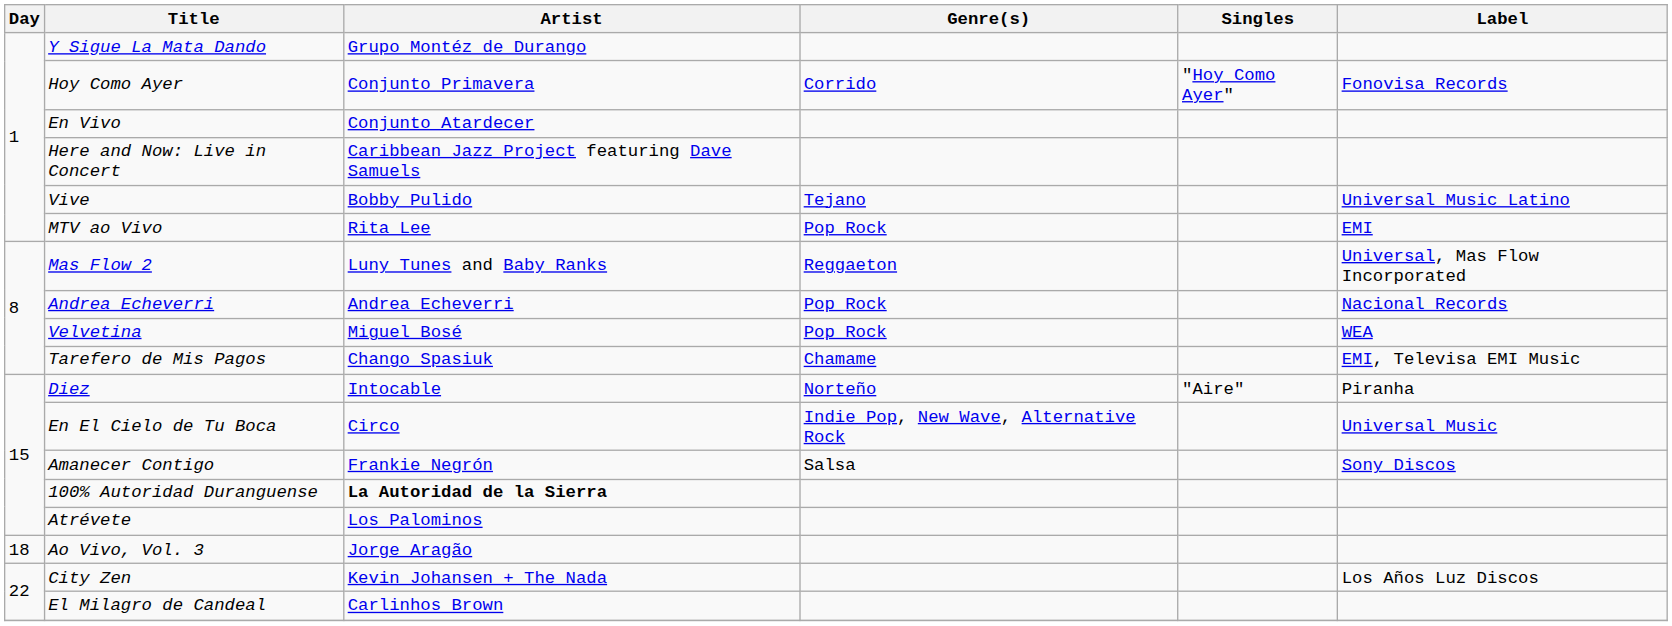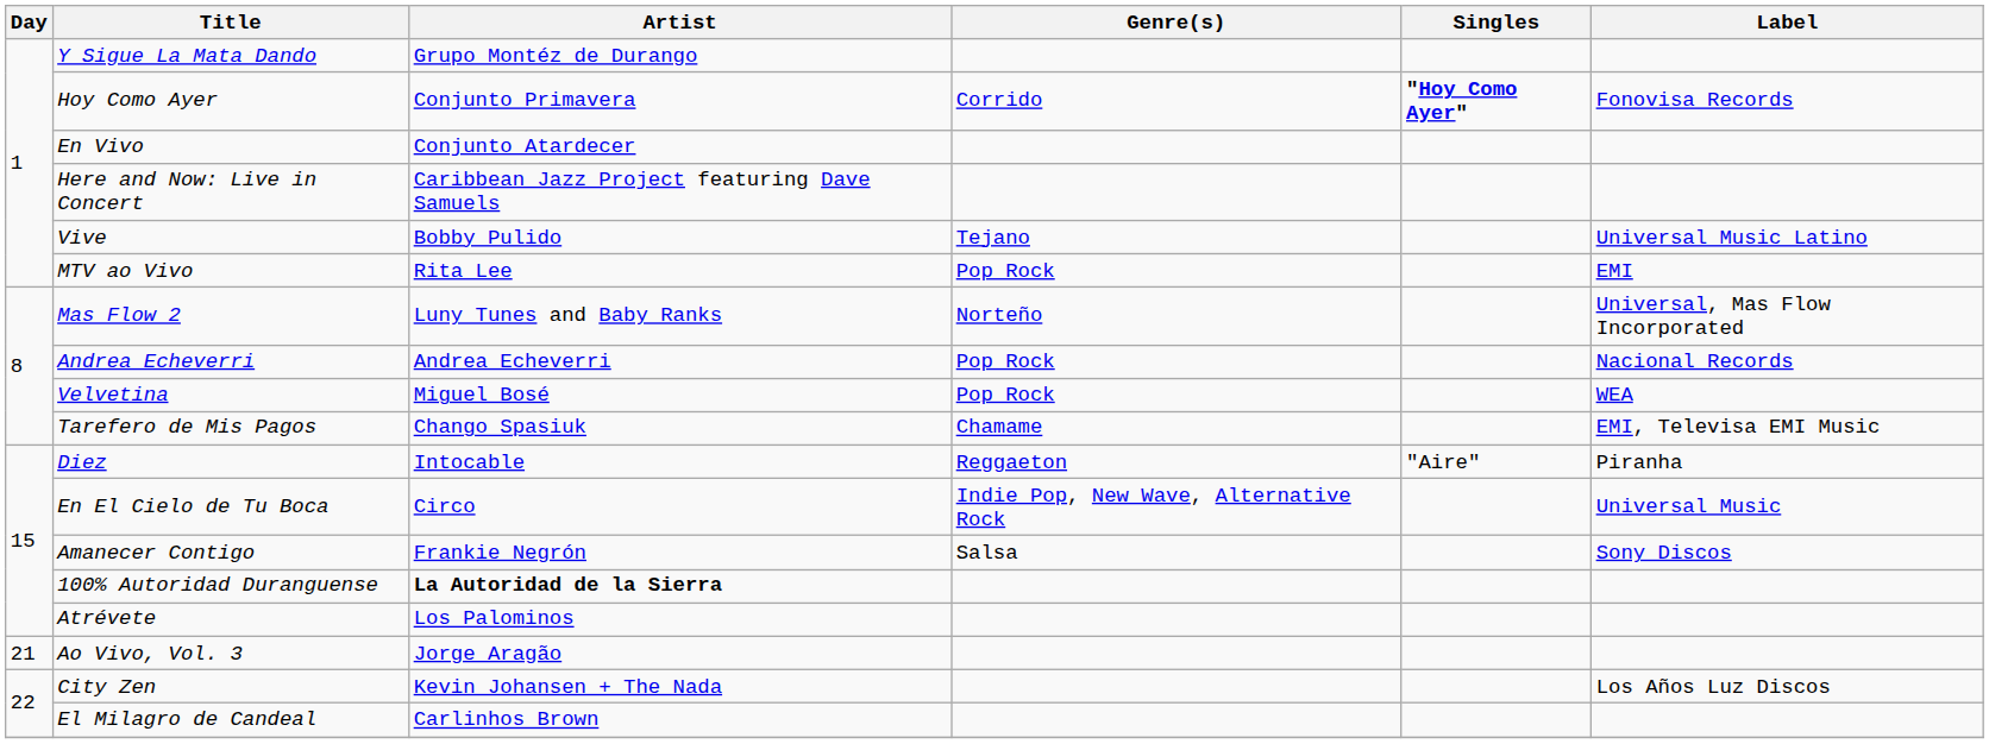Hoy Como Ayer | Singles: normal -> bold
Mas Flow 2 | Genre(s): Reggaeton -> Norteño
Diez | Genre(s): Norteño -> Reggaeton
Ao Vivo, Vol. 3 | Day: 18 -> 21
